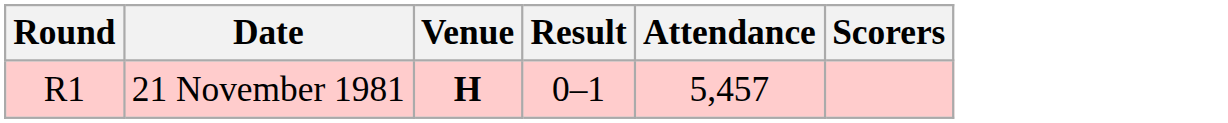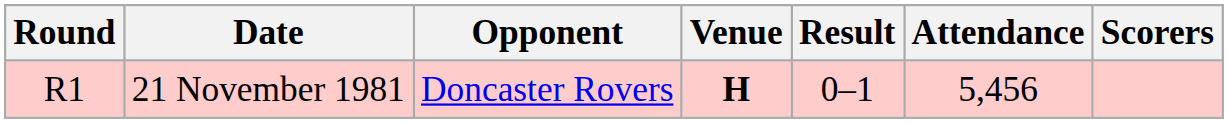+ column: Opponent | Doncaster Rovers
21 November 1981 | Attendance: 5,457 -> 5,456
